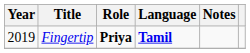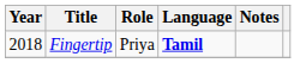Fingertip | Year: 2019 -> 2018
Fingertip | Role: bold -> normal
